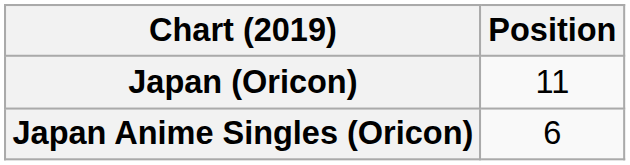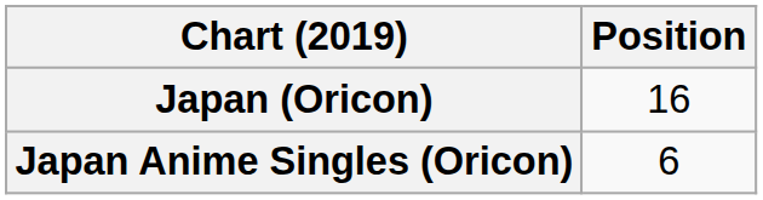Japan (Oricon) | Position: 11 -> 16
